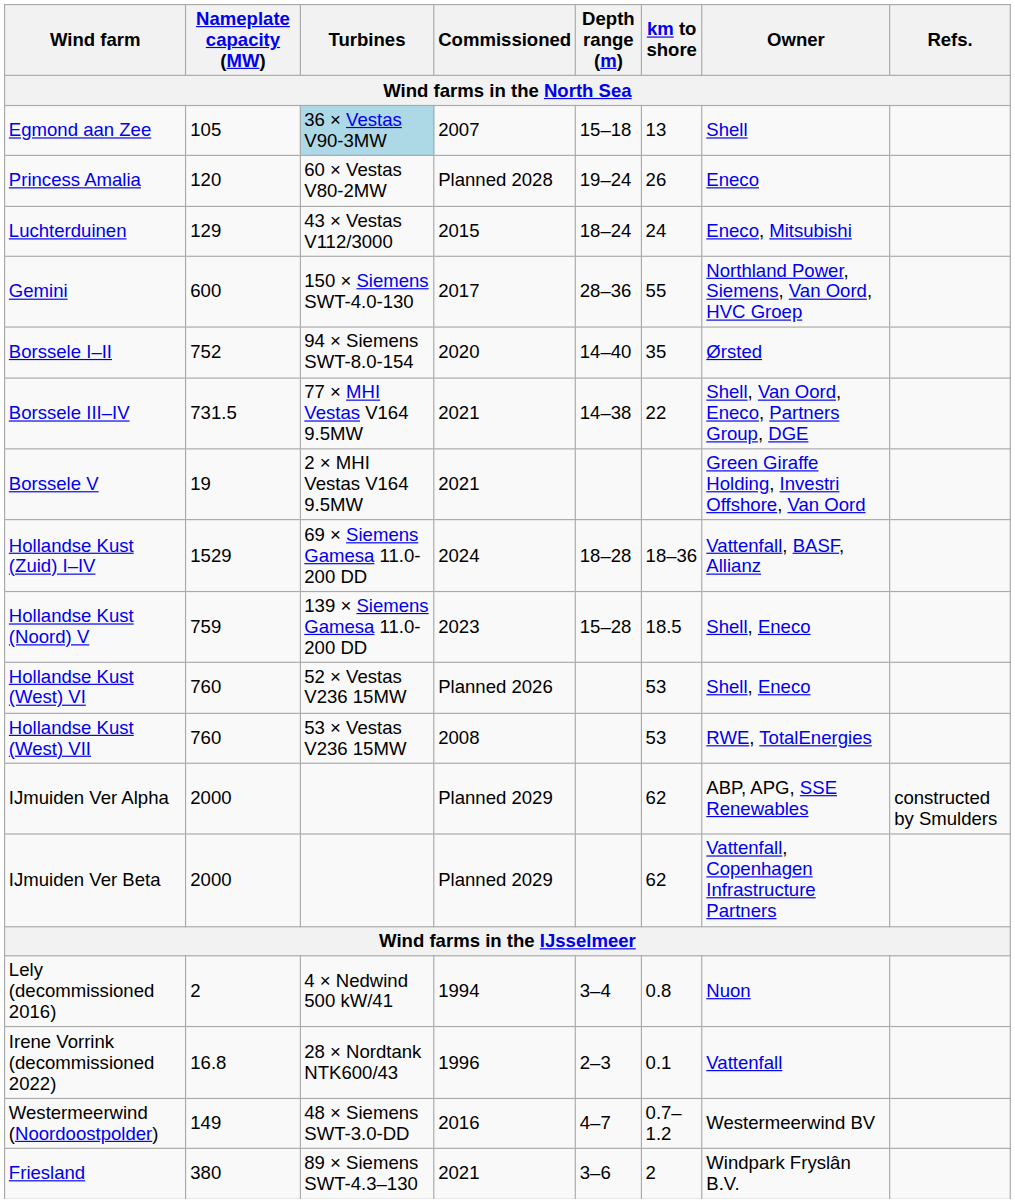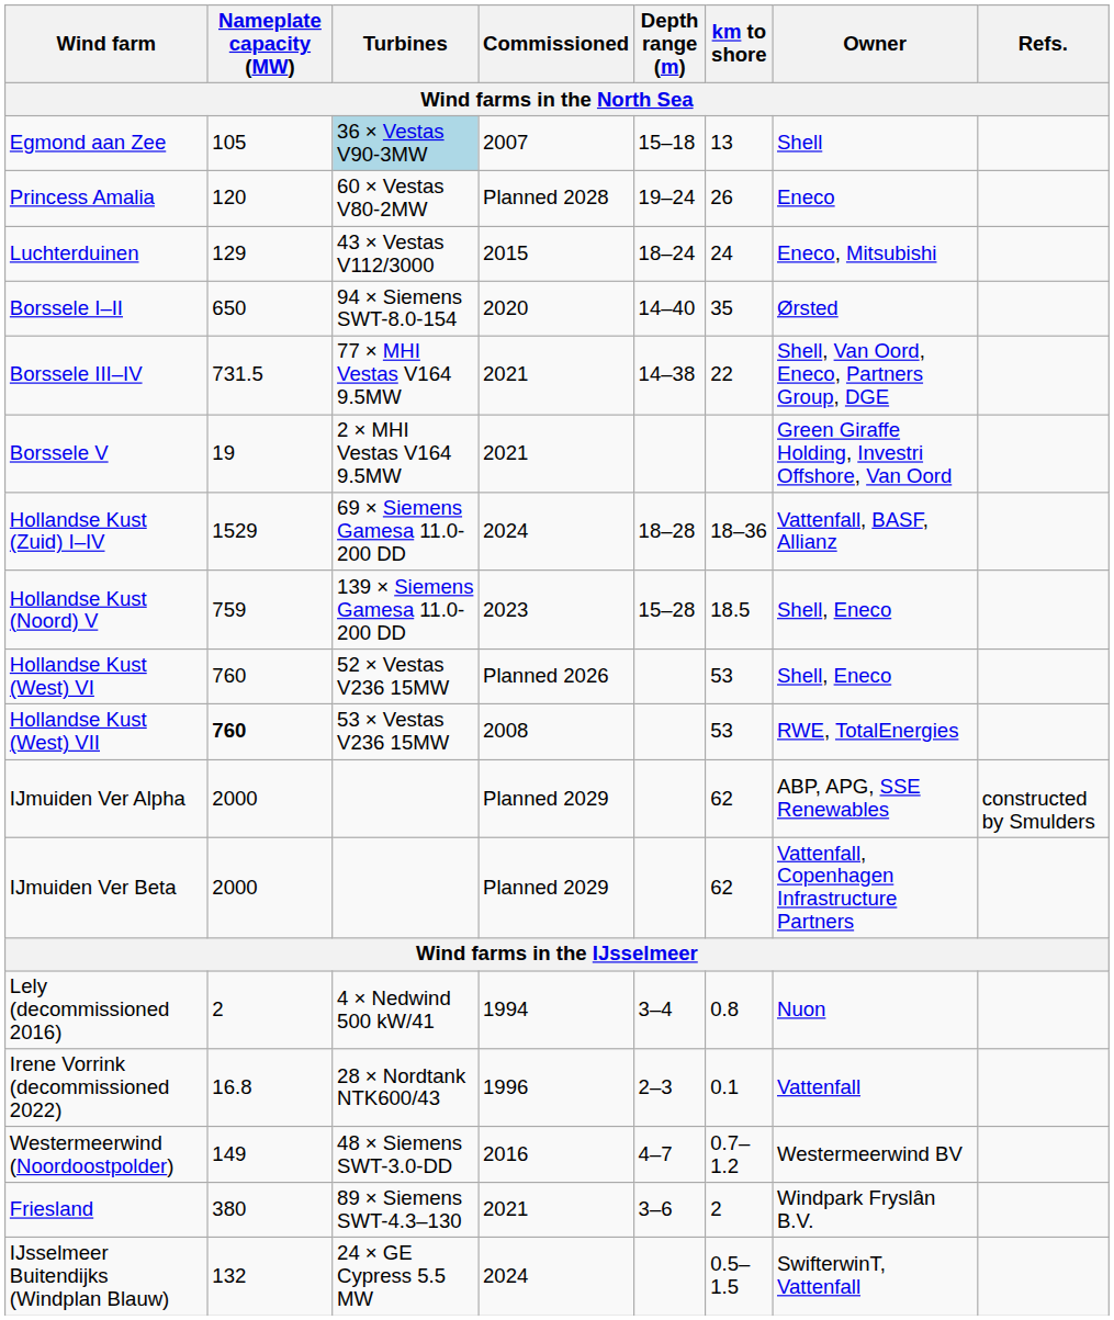- row: Gemini | 600 | 150 × Siemens SWT-4.0-130 | 2017 | 28–36 | 55 | Northland Power, Siemens, Van Oord, HVC Groep
Borssele I–II | Nameplate capacity (MW): 752 -> 650
Hollandse Kust (West) VII | Nameplate capacity (MW): normal -> bold
+ row: IJsselmeer Buitendijks (Windplan Blauw) | 132 | 24 × GE Cypress 5.5 MW | 2024 | 0.5–1.5 | SwifterwinT, Vattenfall
